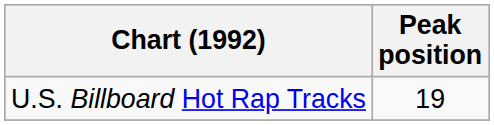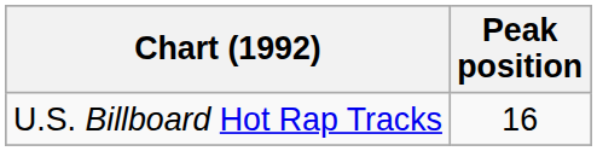U.S. Billboard Hot Rap Tracks | Peak position: 19 -> 16
